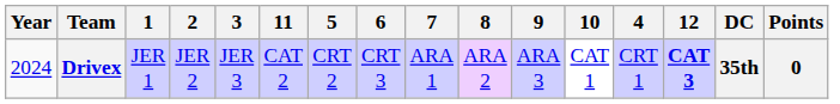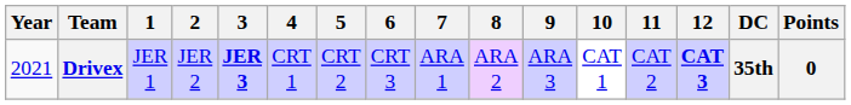columns swapped: 4 <-> 11
Drivex | Year: 2024 -> 2021
Drivex | 3: normal -> bold
